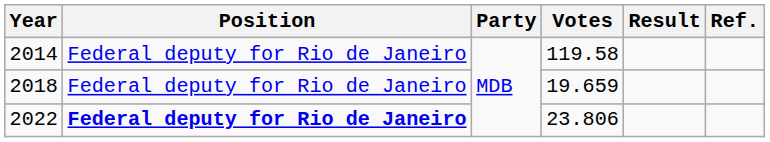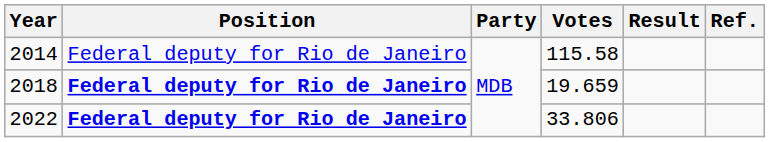2014 | Votes: 119.58 -> 115.58
2018 | Position: normal -> bold
2022 | Votes: 23.806 -> 33.806
